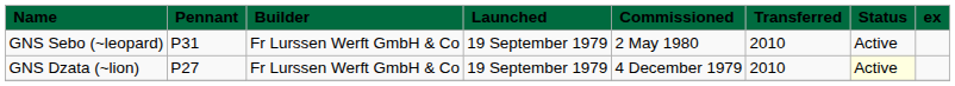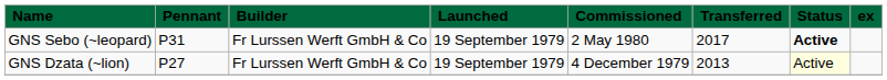GNS Sebo (~leopard) | Transferred: 2010 -> 2017
GNS Sebo (~leopard) | Status: normal -> bold
GNS Dzata (~lion) | Transferred: 2010 -> 2013
